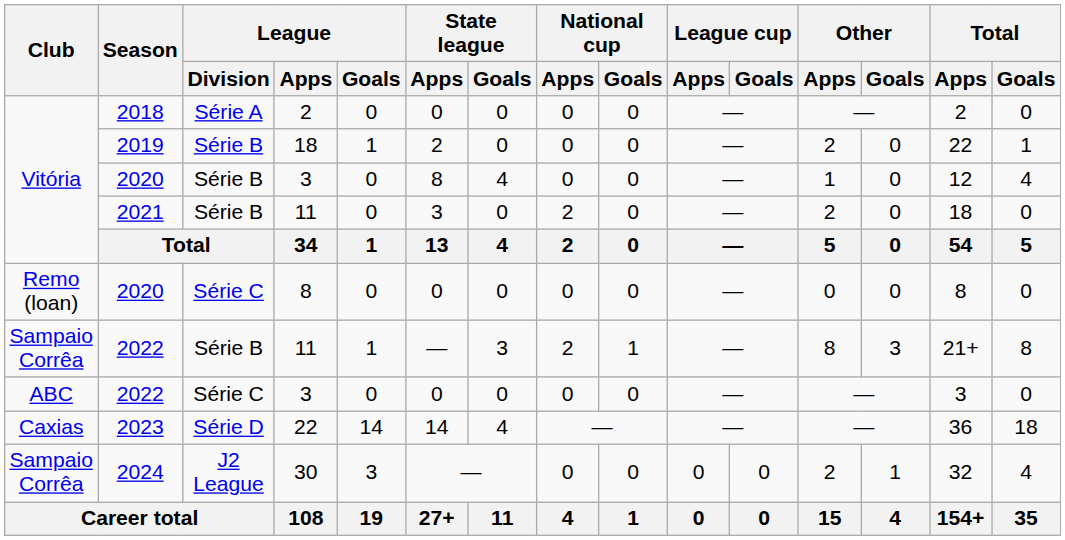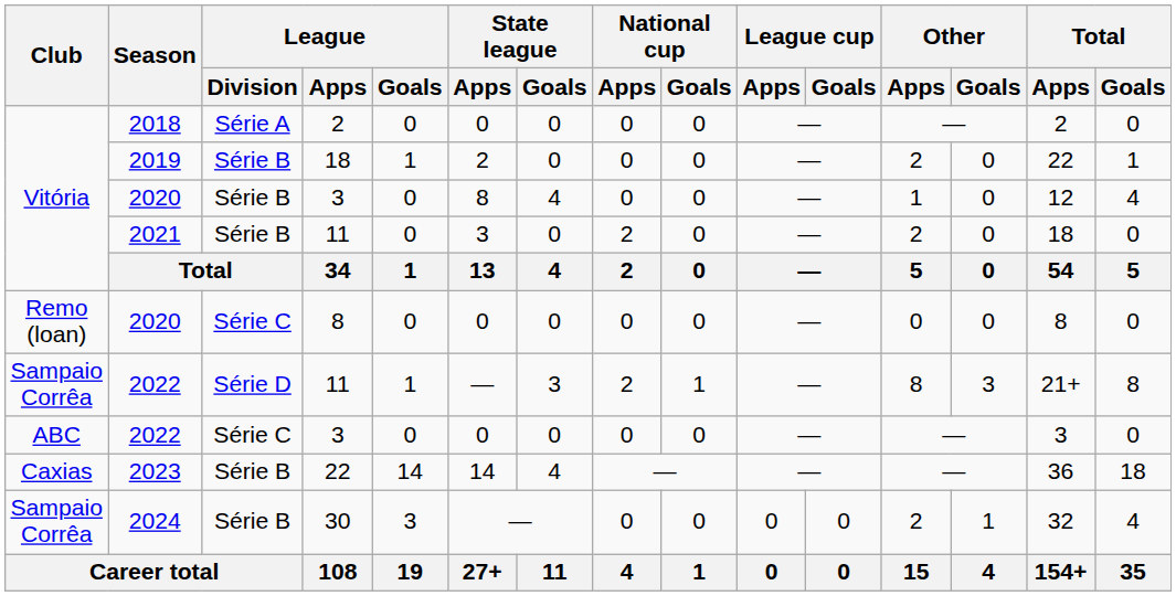2022 / 11 | League / Division: Série B -> Série D
2023 | League / Division: Série D -> Série B
2024 | League / Division: J2 League -> Série B
